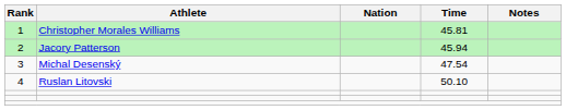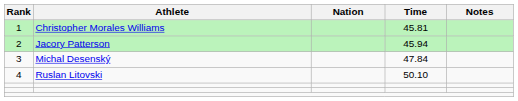3 | Time: 47.54 -> 47.84
